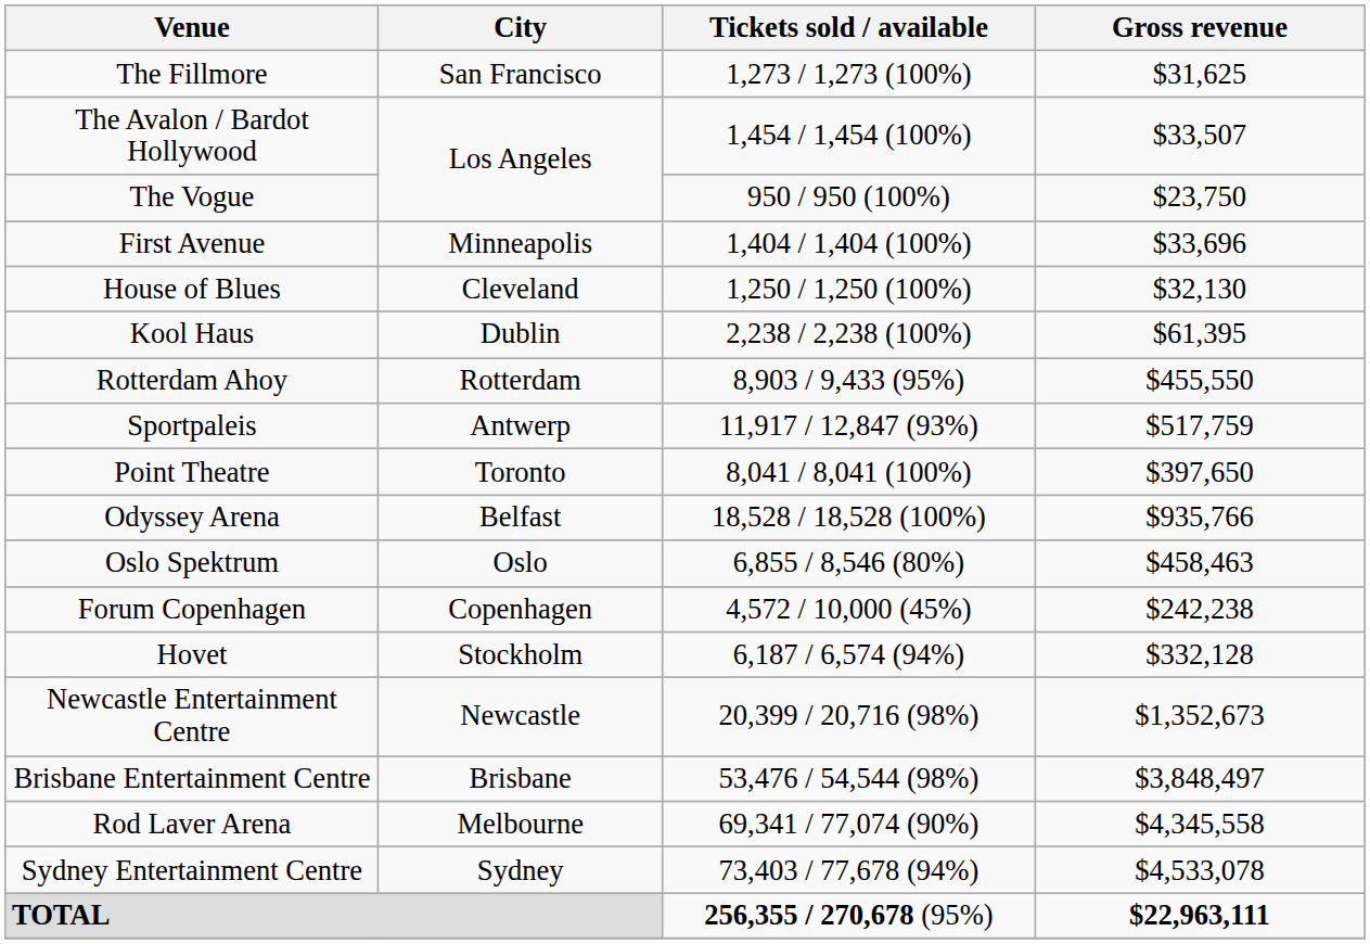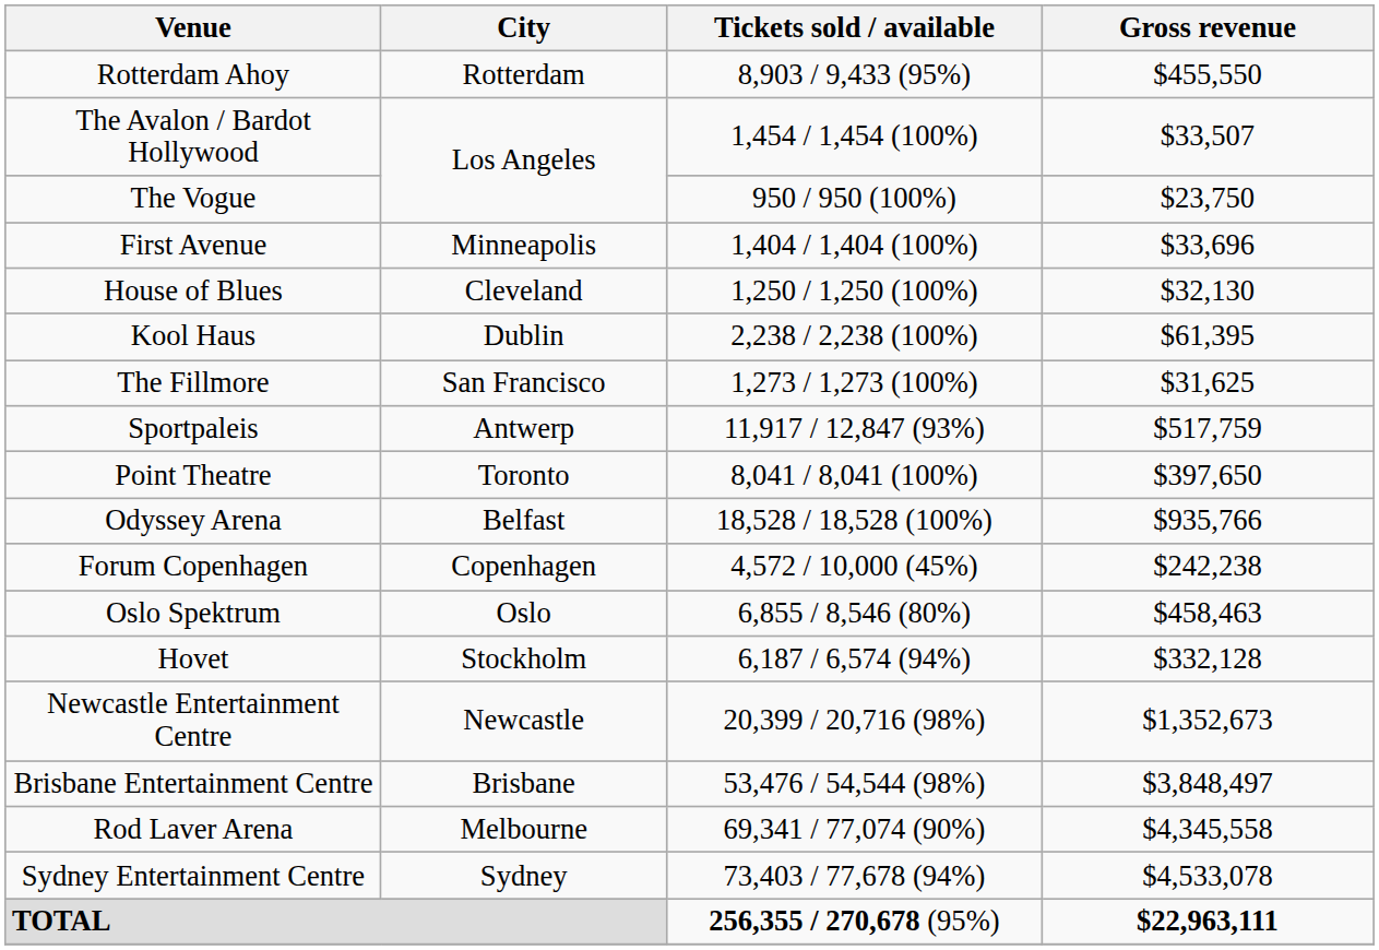rows swapped: The Fillmore <-> Rotterdam Ahoy
rows swapped: Forum Copenhagen <-> Oslo Spektrum
